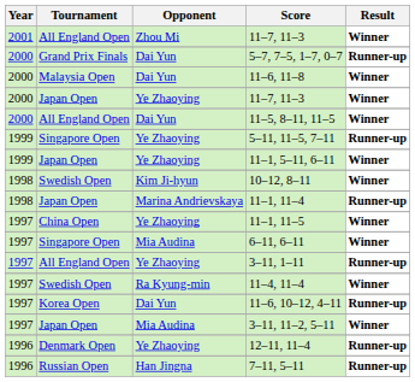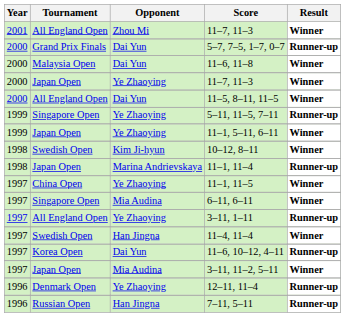11–4, 11–4 | Opponent: Ra Kyung-min -> Han Jingna
